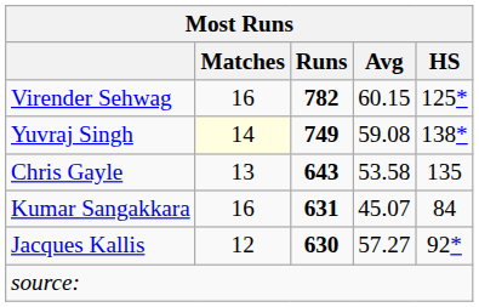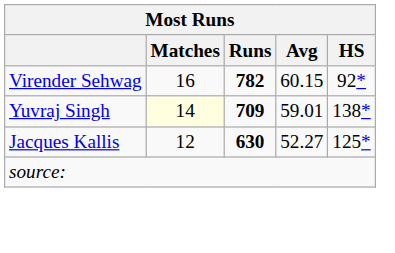Virender Sehwag | HS: 125* -> 92*
Yuvraj Singh | Runs: 749 -> 709
Yuvraj Singh | Avg: 59.08 -> 59.01
- row: Chris Gayle | 13 | 643 | 53.58 | 135
- row: Kumar Sangakkara | 16 | 631 | 45.07 | 84
Jacques Kallis | Avg: 57.27 -> 52.27
Jacques Kallis | HS: 92* -> 125*
